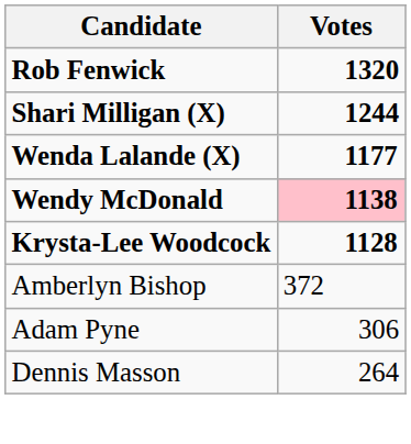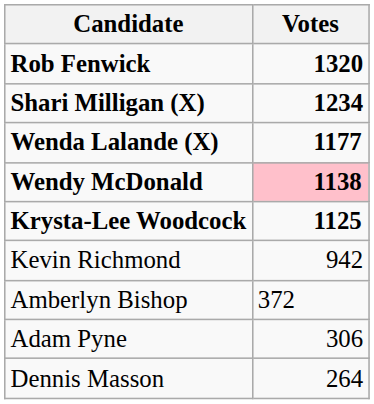Shari Milligan (X) | Votes: 1244 -> 1234
Krysta-Lee Woodcock | Votes: 1128 -> 1125
+ row: Kevin Richmond | 942
